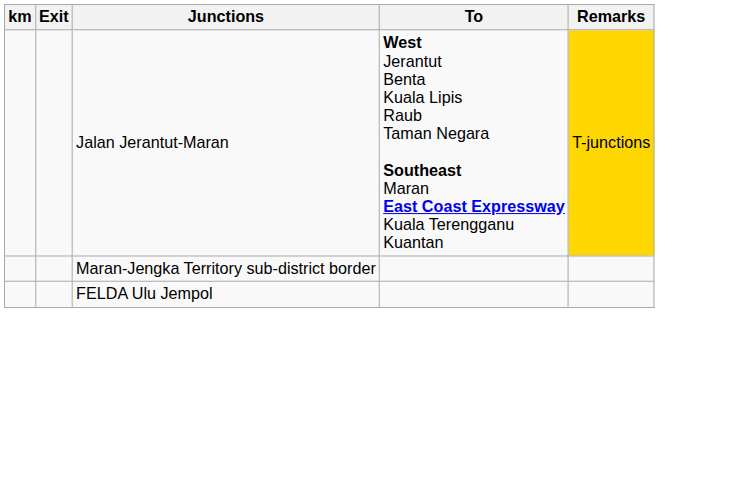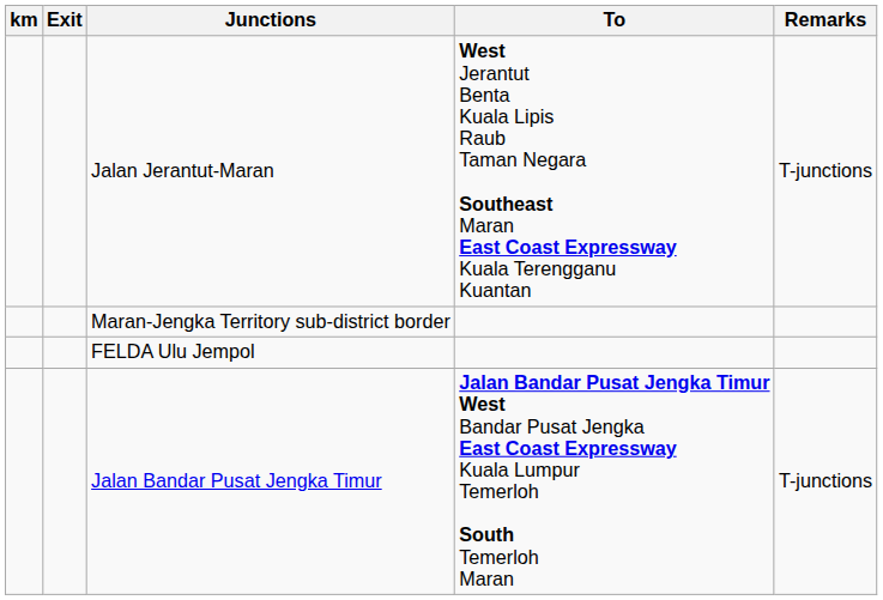Jalan Jerantut-Maran | Remarks: gold background -> no background
+ row: Jalan Bandar Pusat Jengka Timur | Jalan Bandar Pusat Jengka Timur West Bandar Pusat Jengka East Coast Expressway Kuala Lumpur Temerloh South Temerloh Maran | T-junctions
